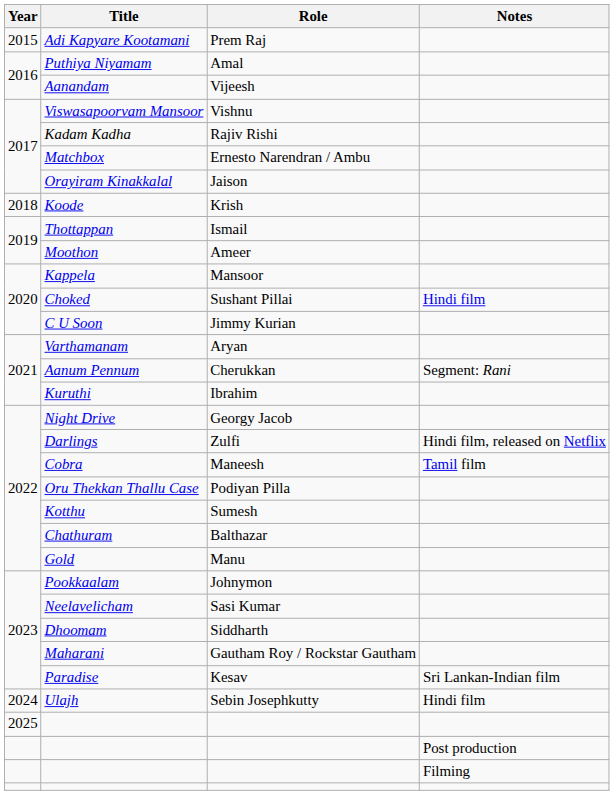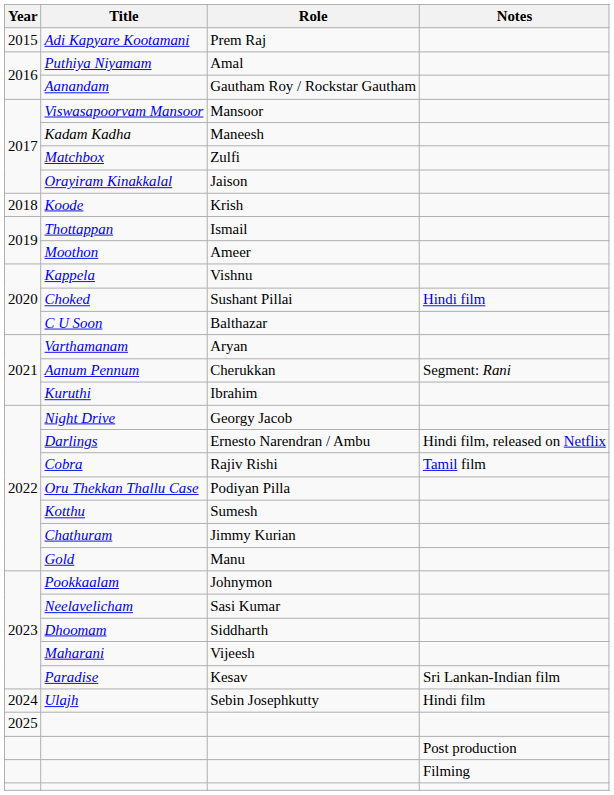Aanandam | Role: Vijeesh -> Gautham Roy / Rockstar Gautham
Viswasapoorvam Mansoor | Role: Vishnu -> Mansoor
Kadam Kadha | Role: Rajiv Rishi -> Maneesh
Matchbox | Role: Ernesto Narendran / Ambu -> Zulfi
Kappela | Role: Mansoor -> Vishnu
C U Soon | Role: Jimmy Kurian -> Balthazar
Darlings | Role: Zulfi -> Ernesto Narendran / Ambu
Cobra | Role: Maneesh -> Rajiv Rishi
Chathuram | Role: Balthazar -> Jimmy Kurian
Maharani | Role: Gautham Roy / Rockstar Gautham -> Vijeesh
